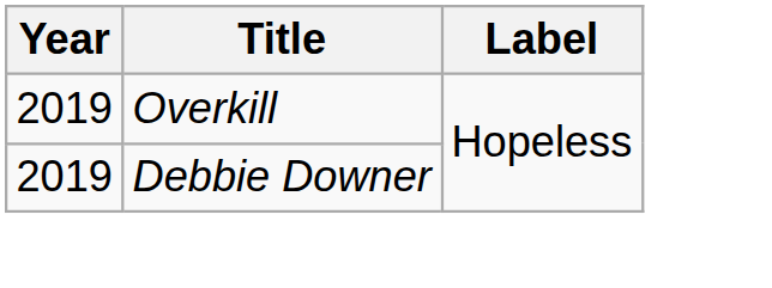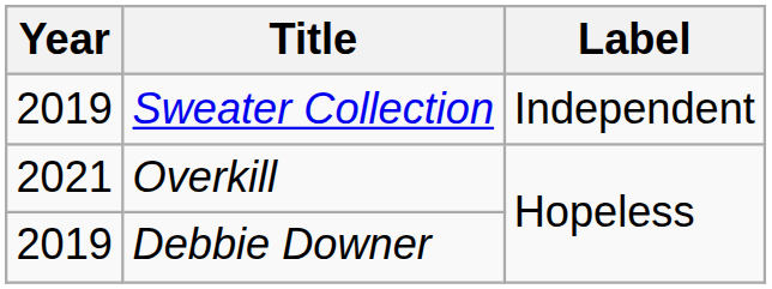+ row: 2019 | Sweater Collection | Independent
Overkill | Year: 2019 -> 2021
